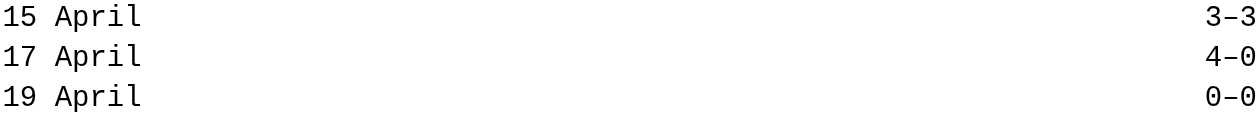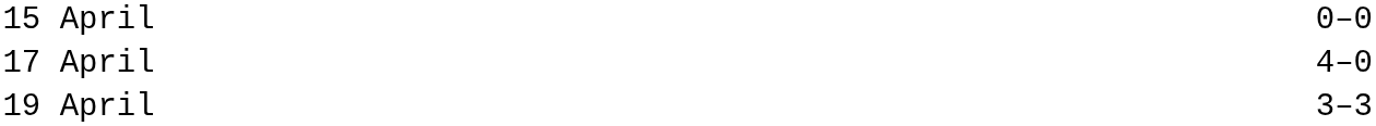15 April | column 3: 3–3 -> 0–0
19 April | column 3: 0–0 -> 3–3
